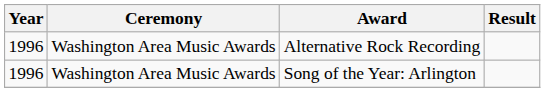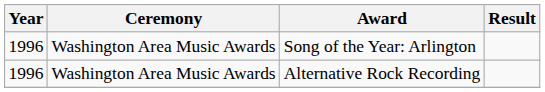rows swapped: Alternative Rock Recording <-> Song of the Year: Arlington
